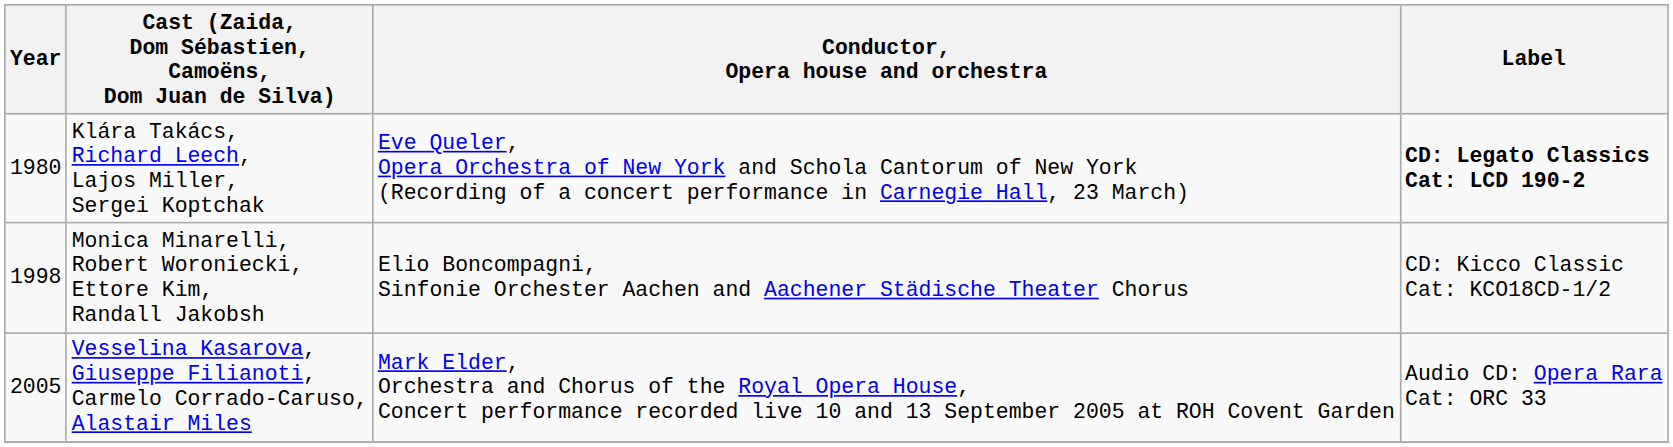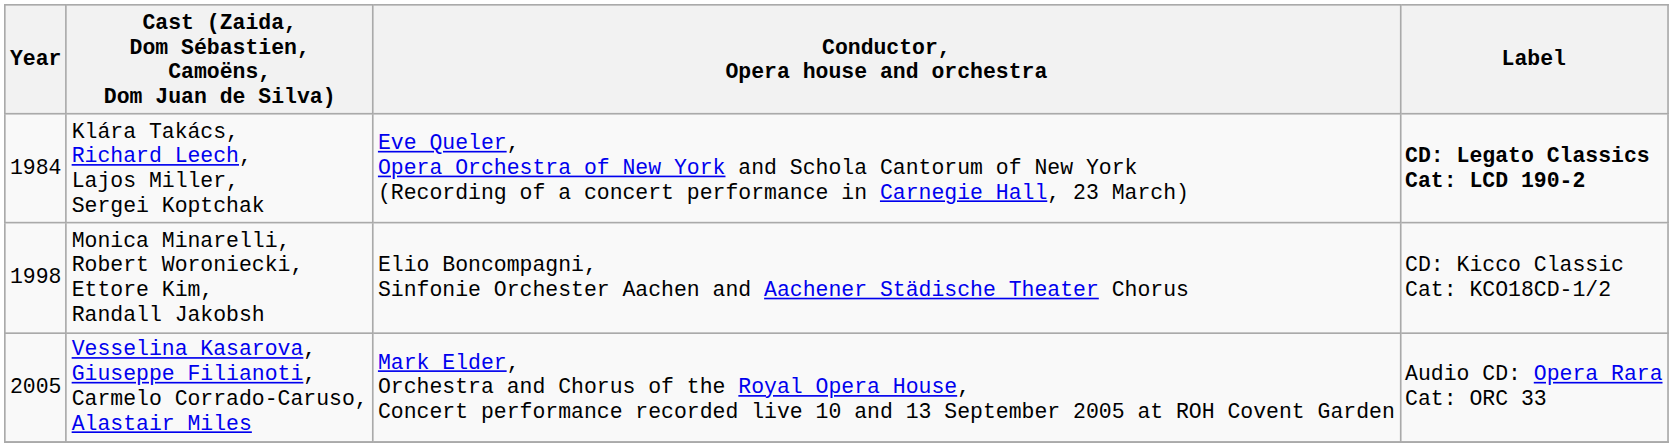Klára Takács, Richard Leech, Lajos Miller, Sergei Koptchak | Year: 1980 -> 1984
